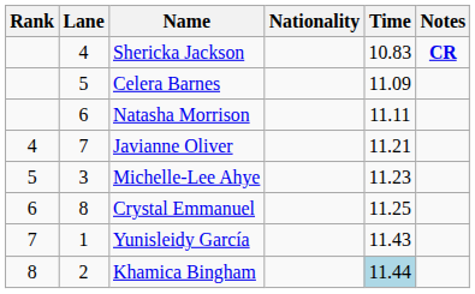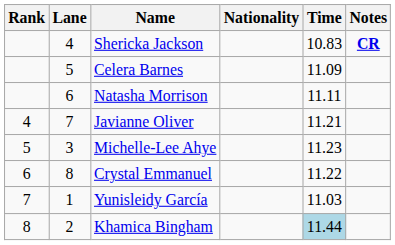Crystal Emmanuel | Time: 11.25 -> 11.22
Yunisleidy García | Time: 11.43 -> 11.03
